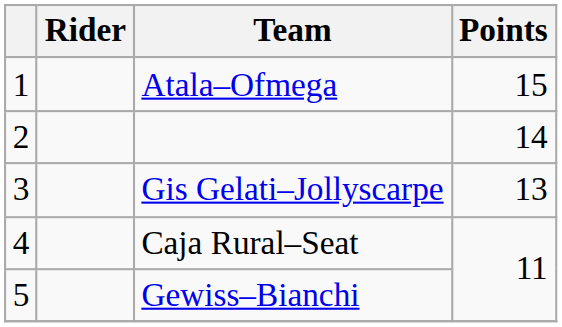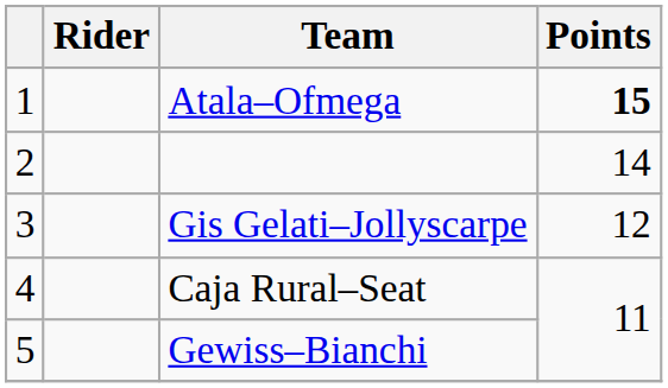Atala–Ofmega | Points: normal -> bold
Gis Gelati–Jollyscarpe | Points: 13 -> 12
